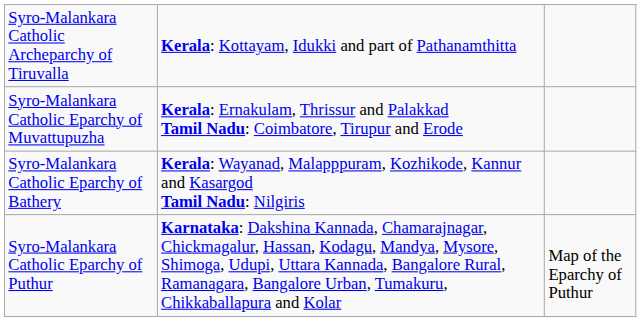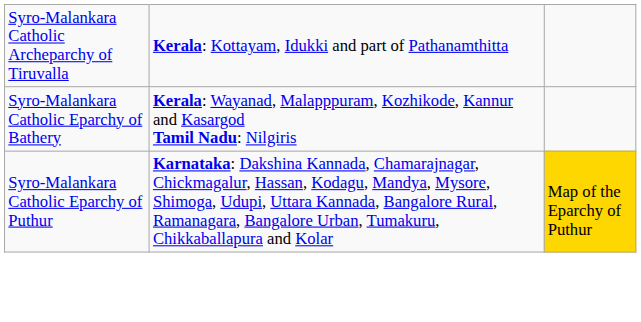- row: Syro-Malankara Catholic Eparchy of Muvattupuzha | Kerala: Ernakulam, Thrissur and Palakkad Tamil Nadu: Coimbatore, Tirupur and Erode
Syro-Malankara Catholic Eparchy of Puthur | column 3: no background -> gold background
